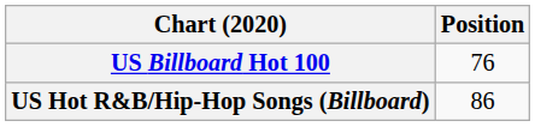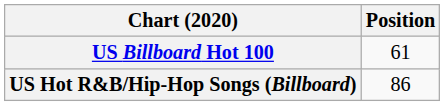US Billboard Hot 100 | Position: 76 -> 61
